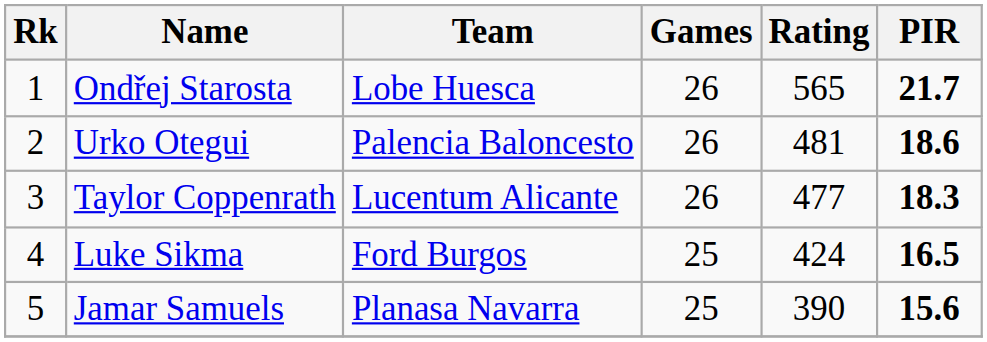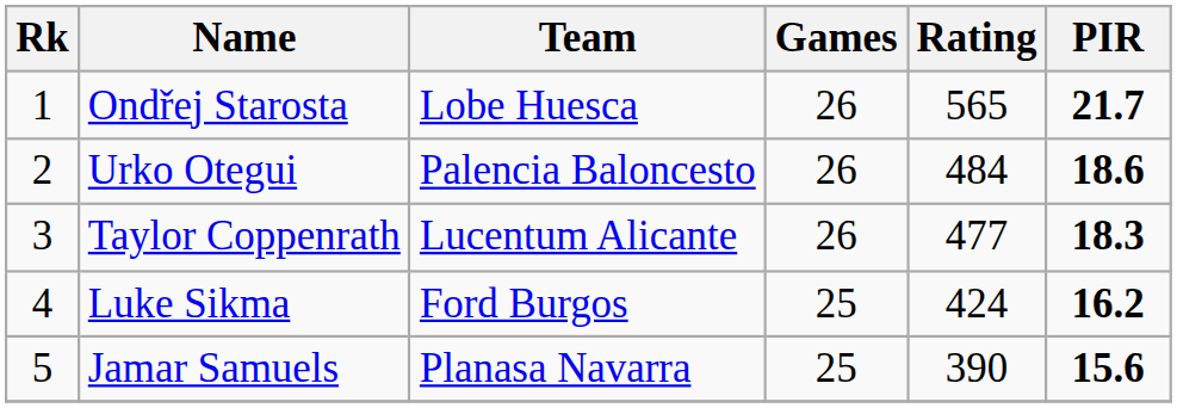Urko Otegui | Rating: 481 -> 484
Luke Sikma | PIR: 16.5 -> 16.2
